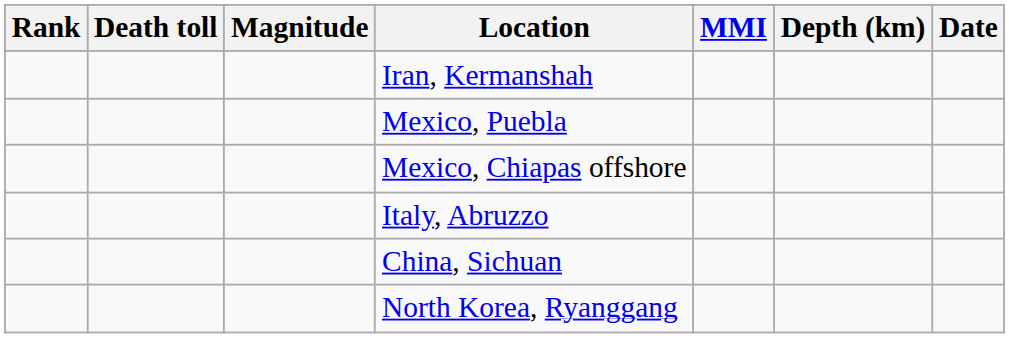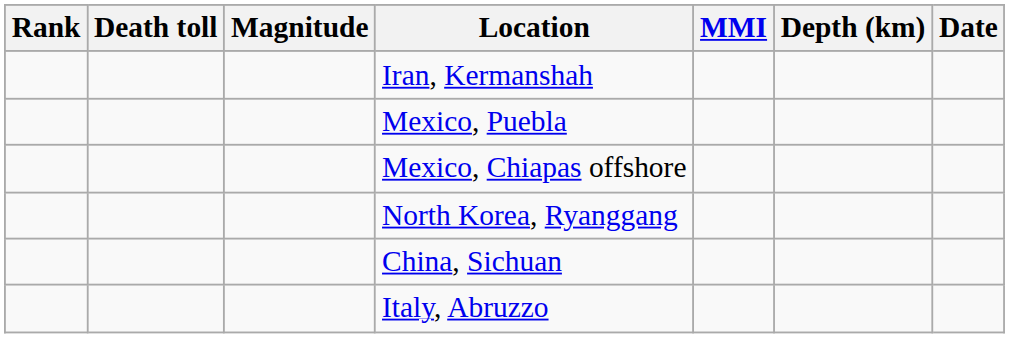rows swapped: Italy, Abruzzo <-> North Korea, Ryanggang
